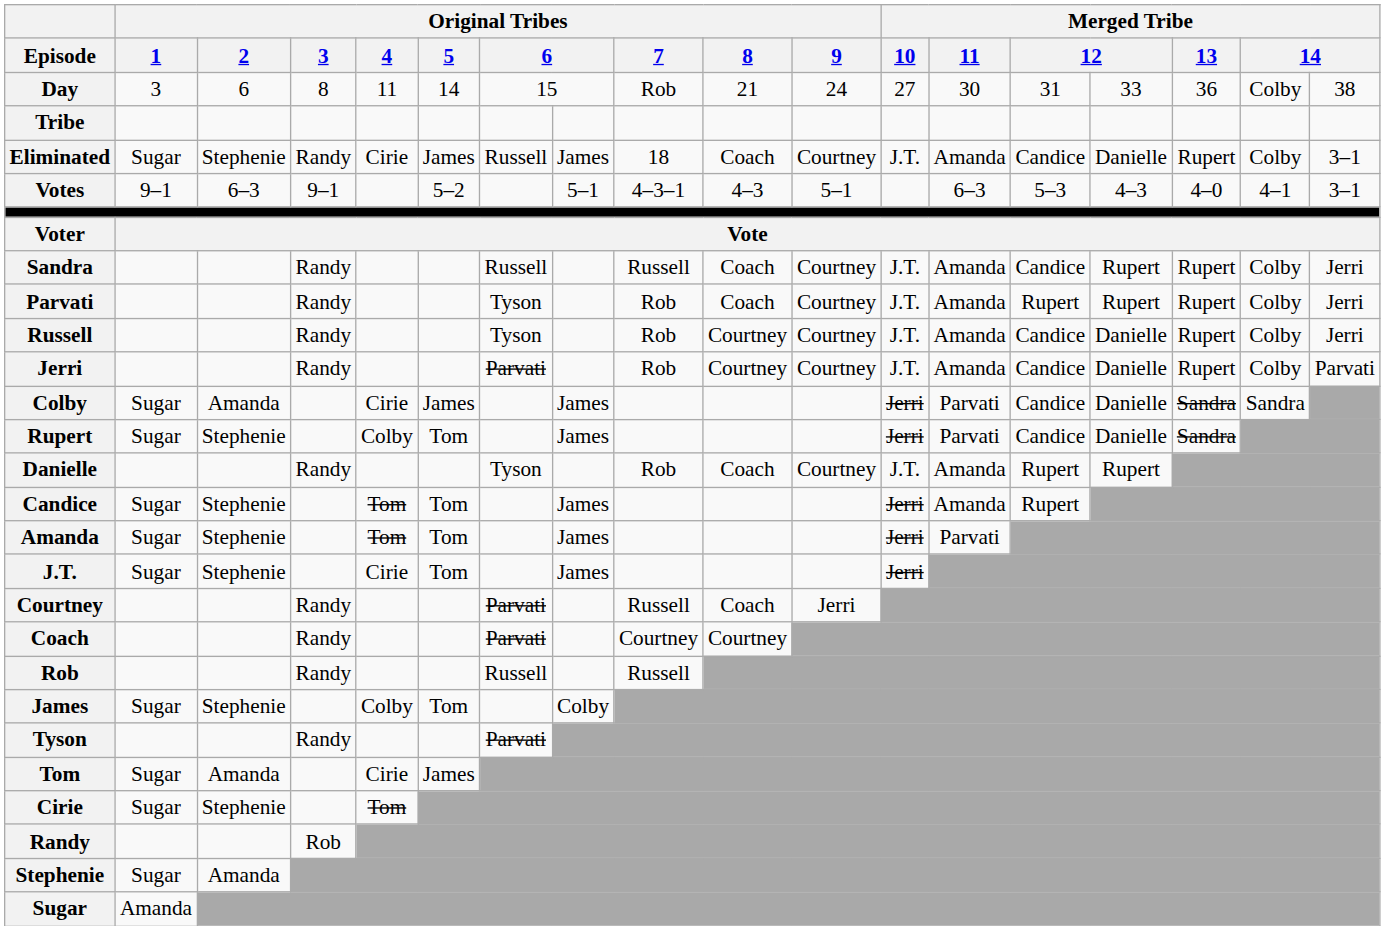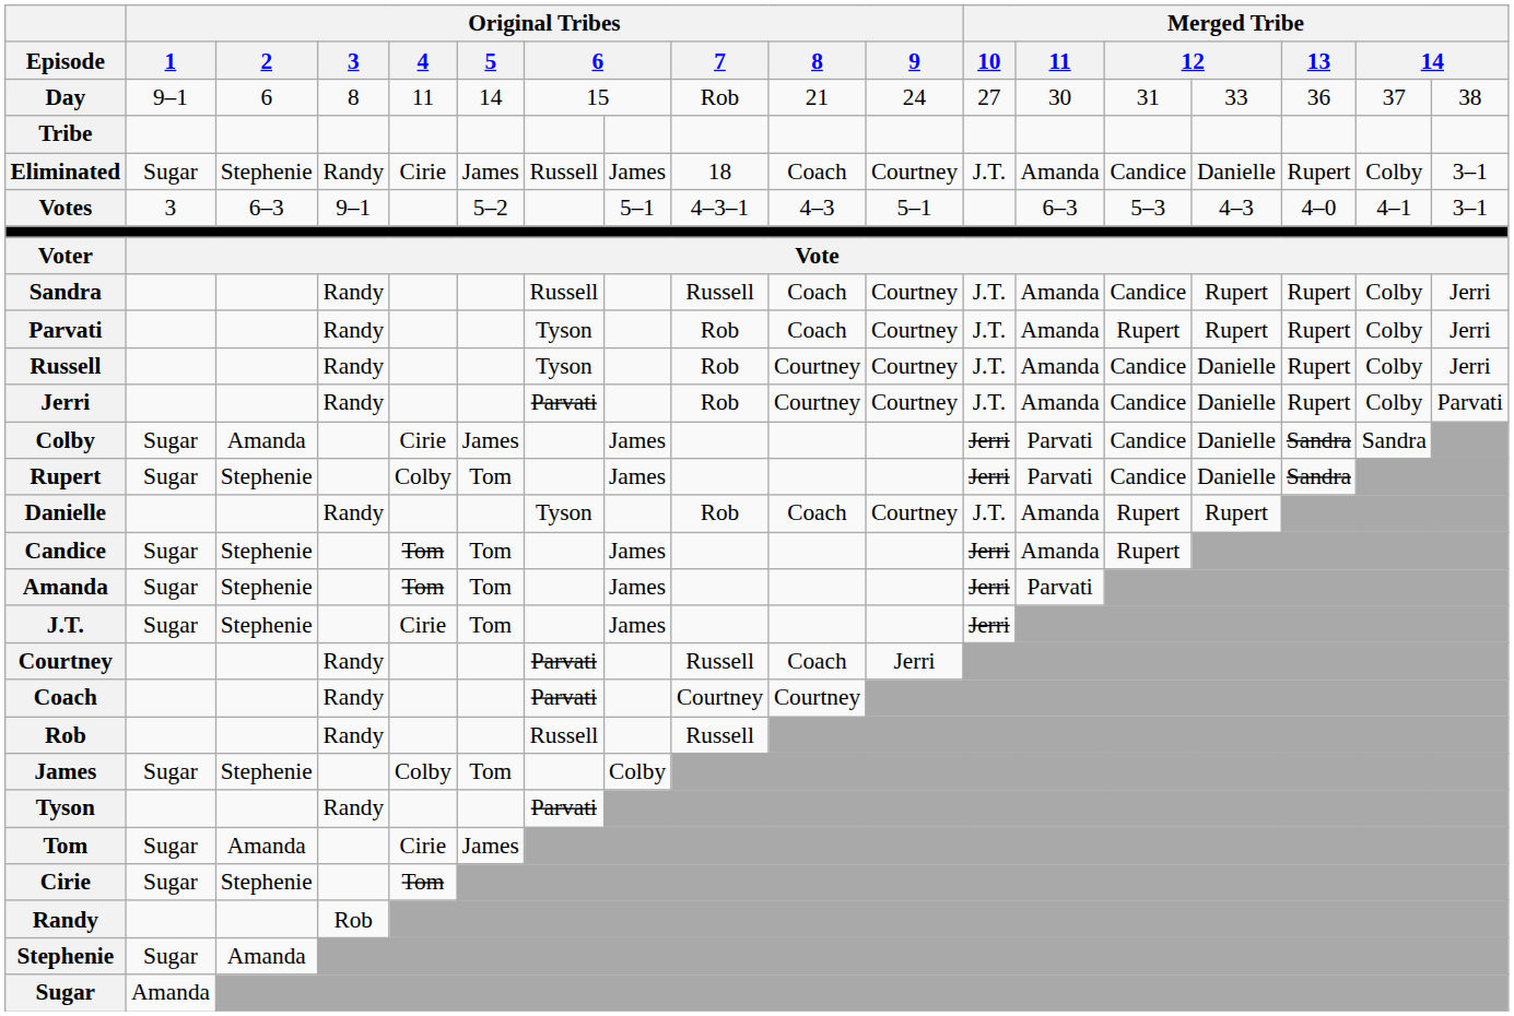Day | Original Tribes / 1: 3 -> 9–1
Day | column 17: Colby -> 37
Votes | Original Tribes / 1: 9–1 -> 3
